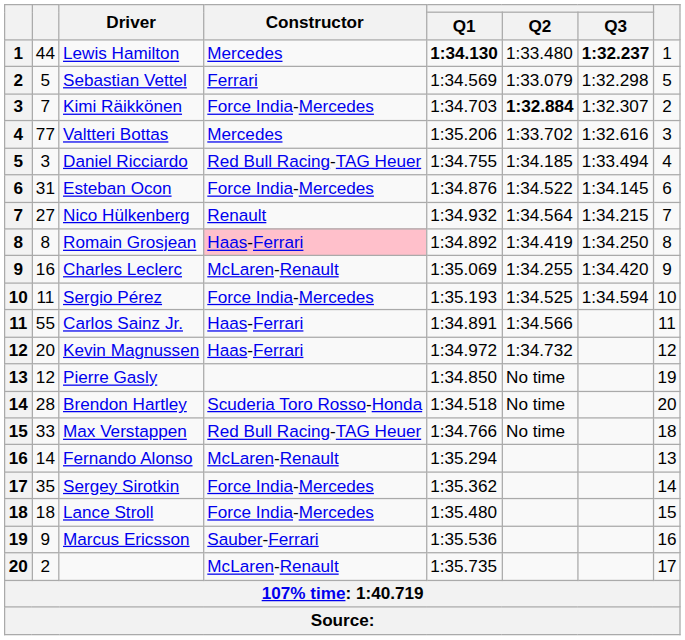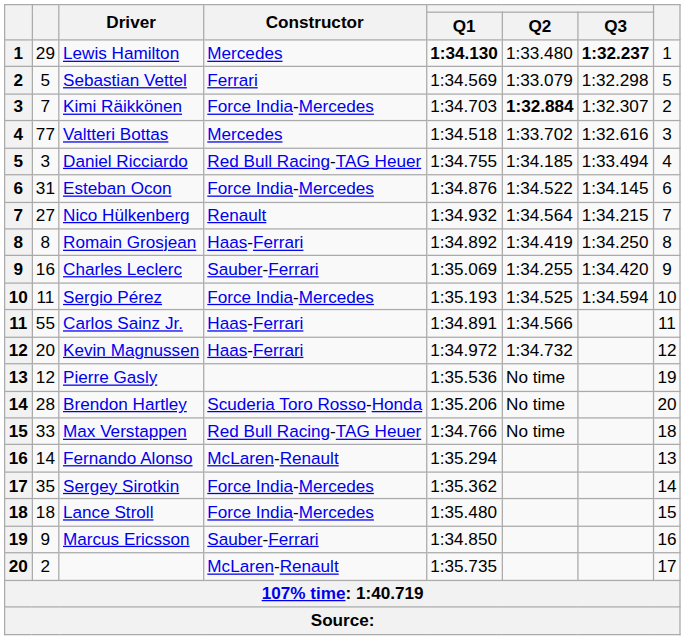Lewis Hamilton | column 2: 44 -> 29
Valtteri Bottas | Q1: 1:35.206 -> 1:34.518
Romain Grosjean | Constructor: pink background -> no background
Charles Leclerc | Constructor: McLaren-Renault -> Sauber-Ferrari
Pierre Gasly | Q1: 1:34.850 -> 1:35.536
Brendon Hartley | Q1: 1:34.518 -> 1:35.206
Marcus Ericsson | Q1: 1:35.536 -> 1:34.850
